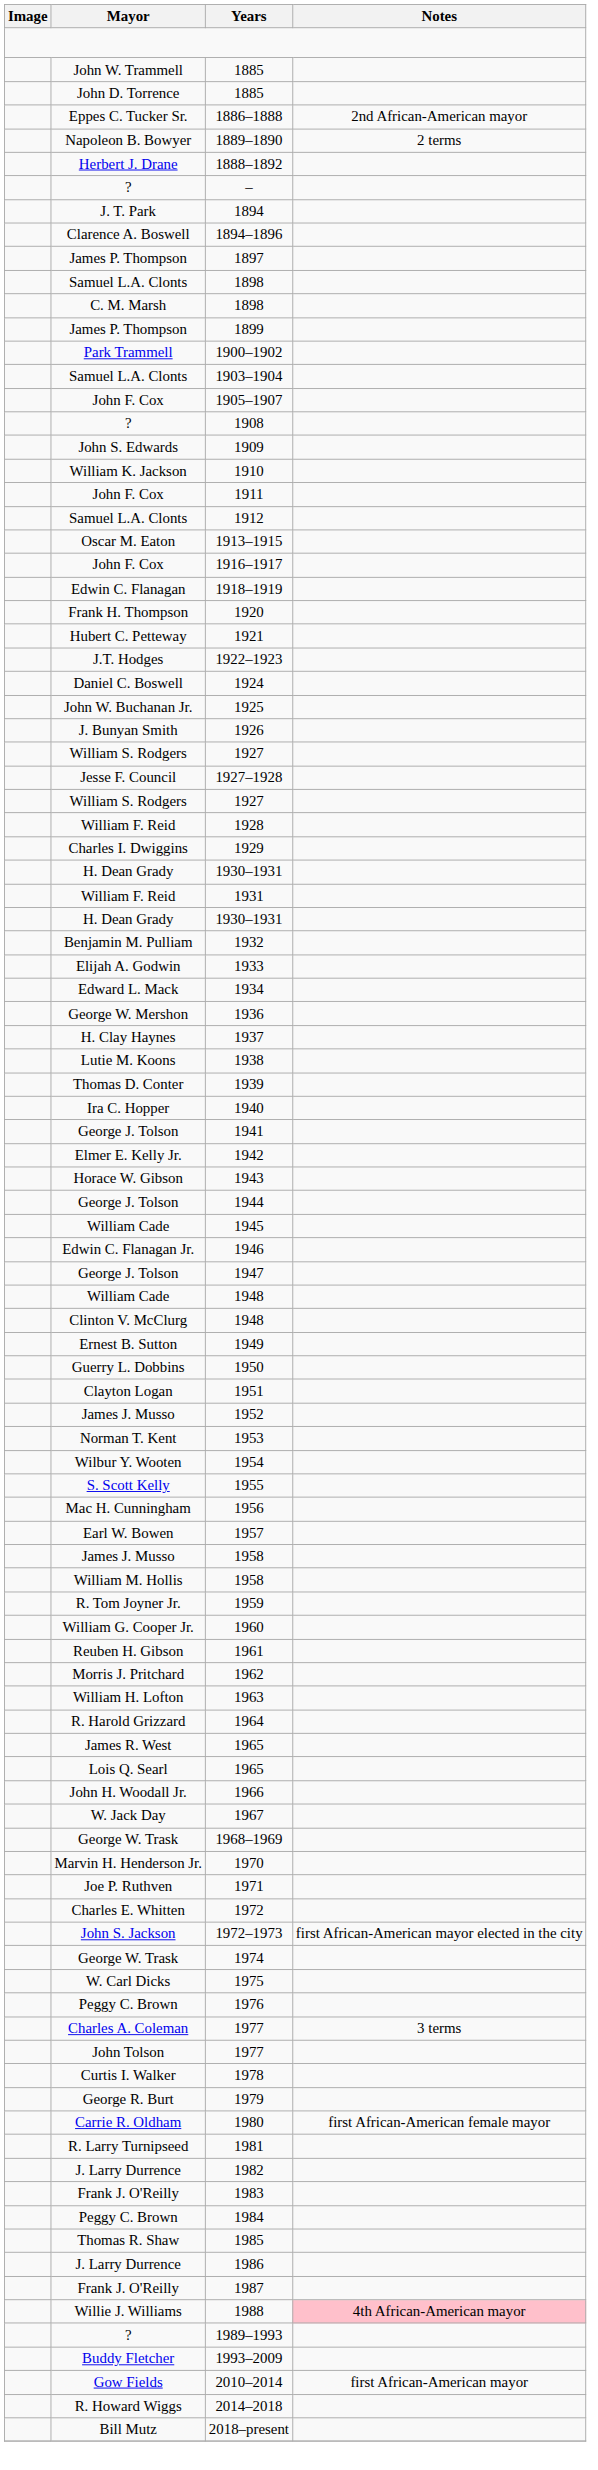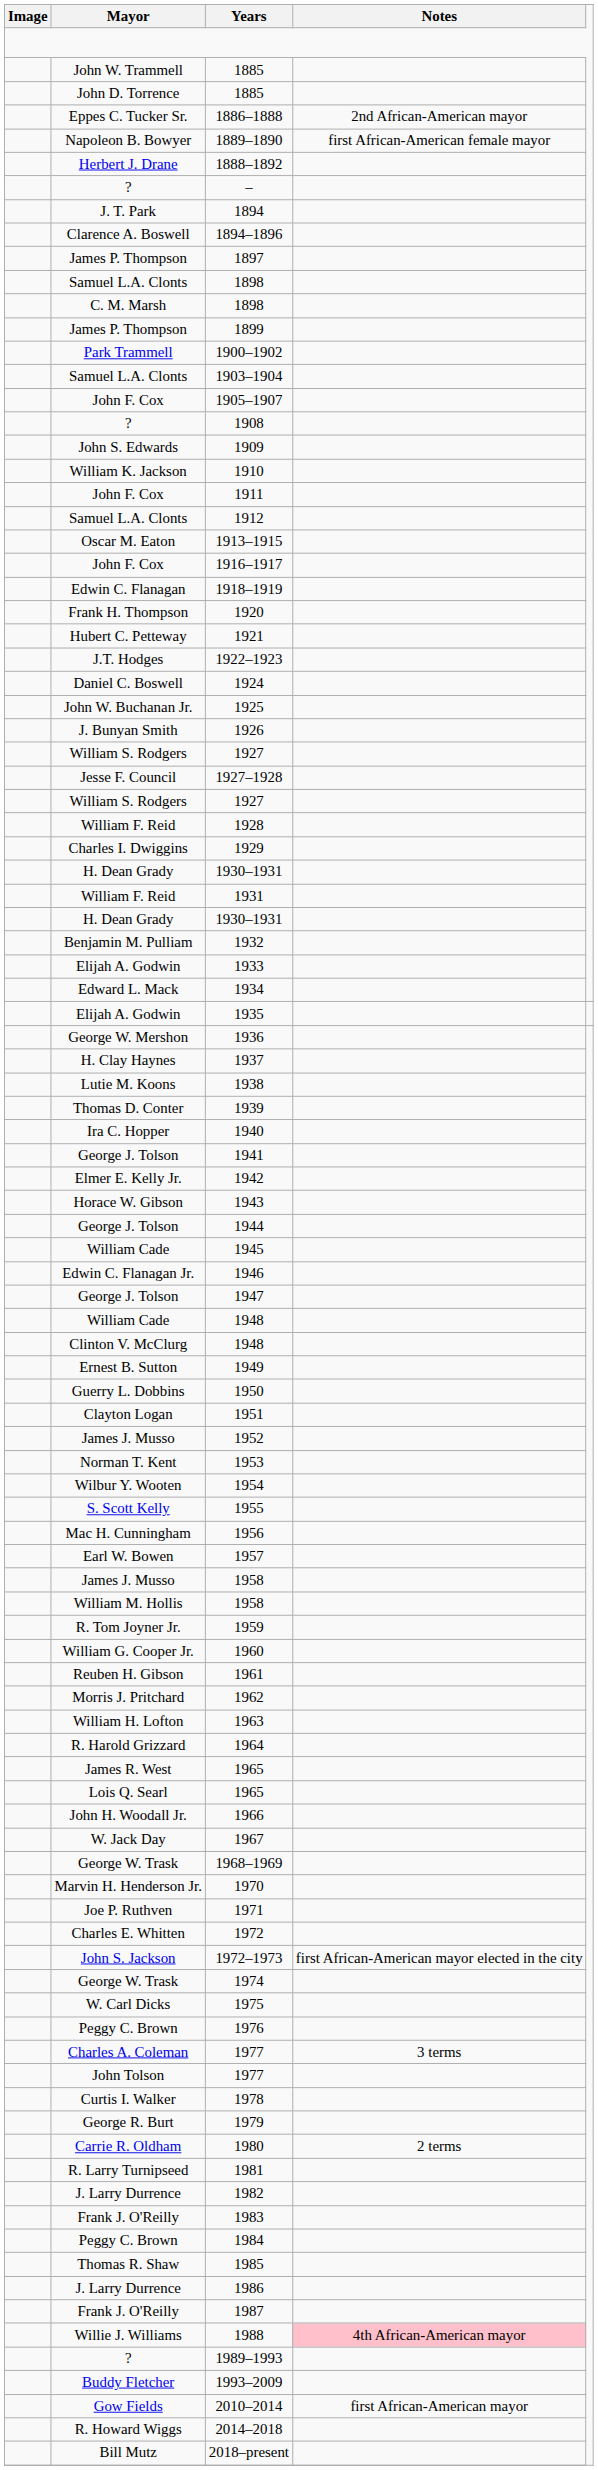1889–1890 | Notes: 2 terms -> first African-American female mayor
+ row: Elijah A. Godwin | 1935
1980 | Notes: first African-American female mayor -> 2 terms
